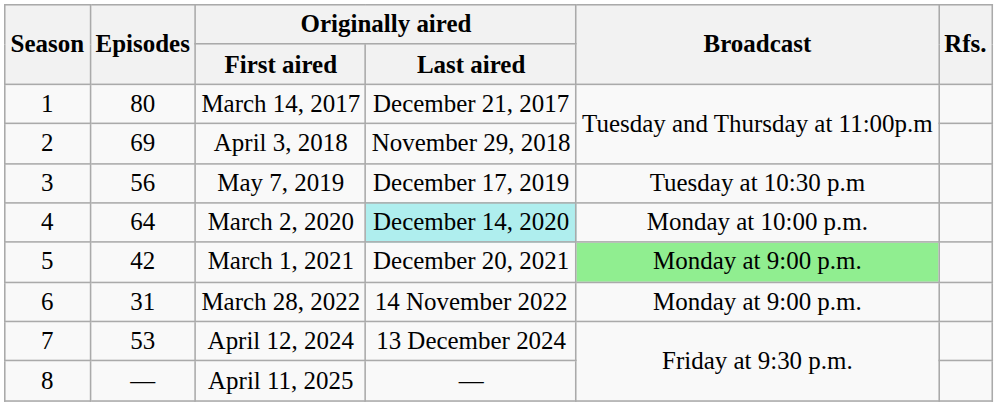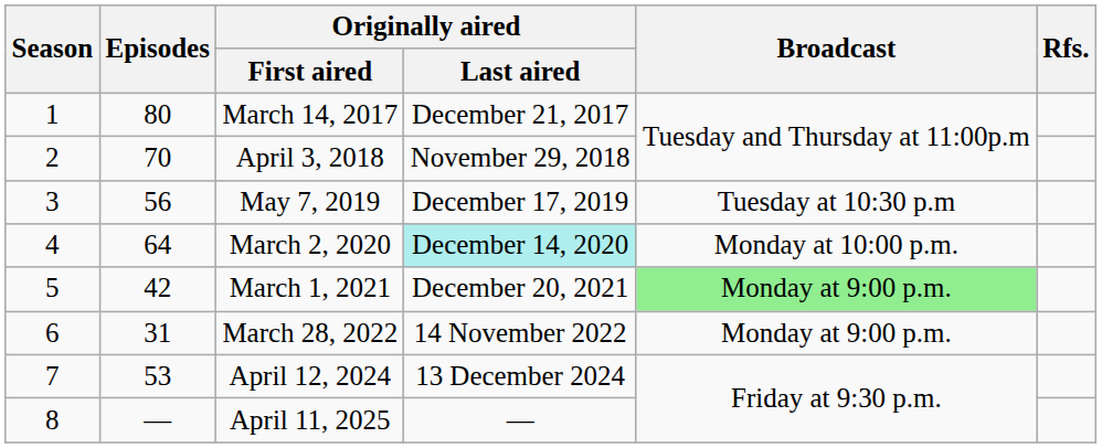April 3, 2018 | Episodes: 69 -> 70
